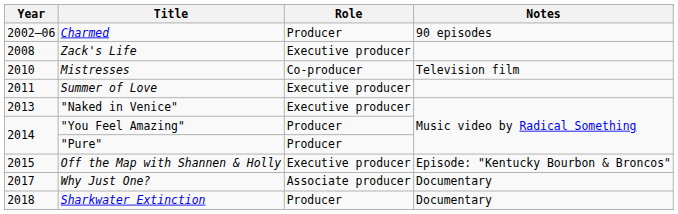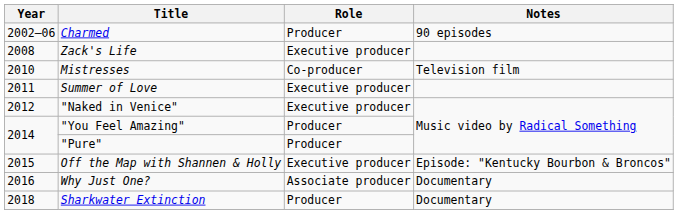"Naked in Venice" | Year: 2013 -> 2012
Why Just One? | Year: 2017 -> 2016
